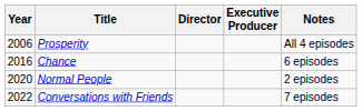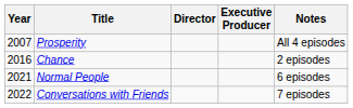Prosperity | Year: 2006 -> 2007
Chance | Notes: 6 episodes -> 2 episodes
Normal People | Year: 2020 -> 2021
Normal People | Notes: 2 episodes -> 6 episodes
